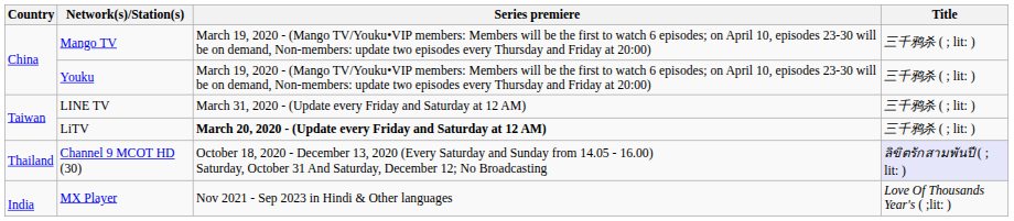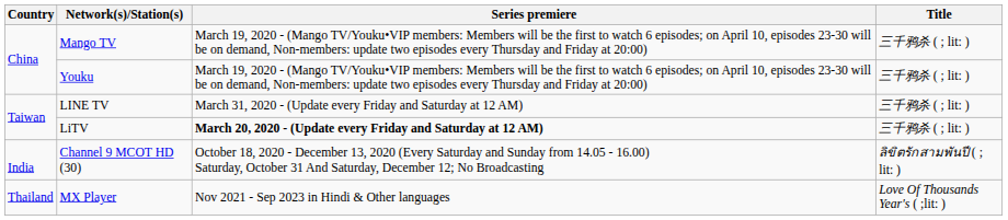Channel 9 MCOT HD (30) | Country: Thailand -> India
Channel 9 MCOT HD (30) | Title: lavender background -> no background
MX Player | Country: India -> Thailand
